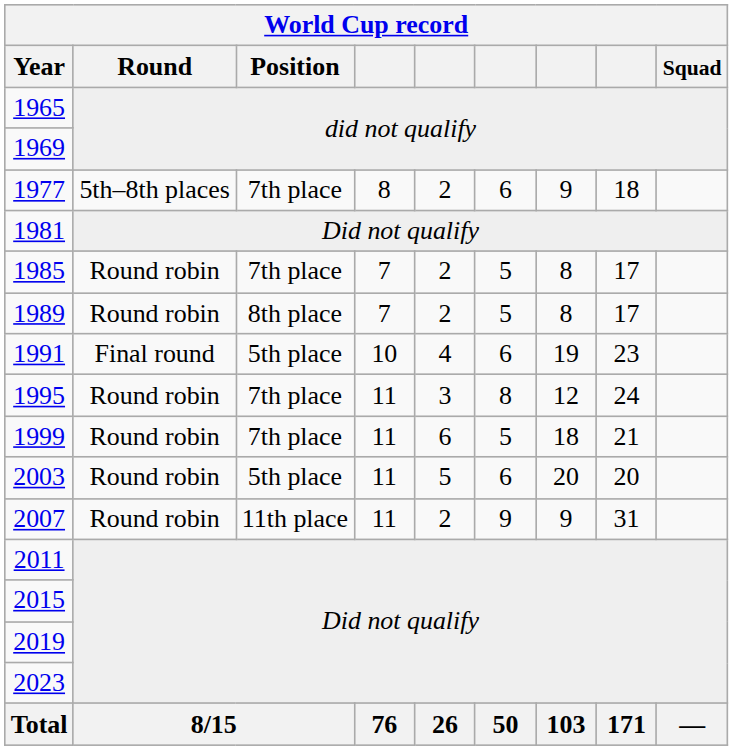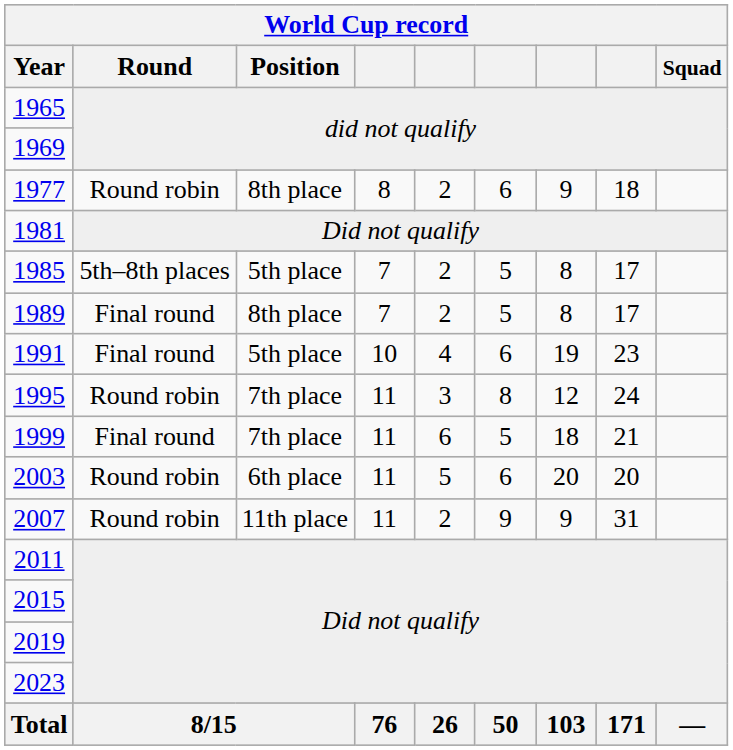1977 | Round: 5th–8th places -> Round robin
1977 | Position: 7th place -> 8th place
1985 | Round: Round robin -> 5th–8th places
1985 | Position: 7th place -> 5th place
1989 | Round: Round robin -> Final round
1999 | Round: Round robin -> Final round
2003 | Position: 5th place -> 6th place
